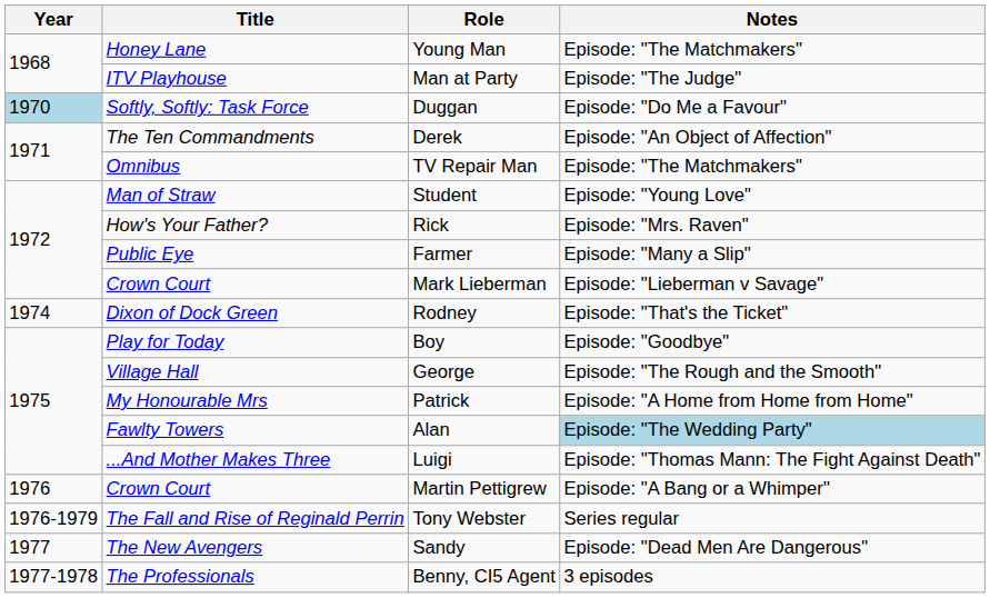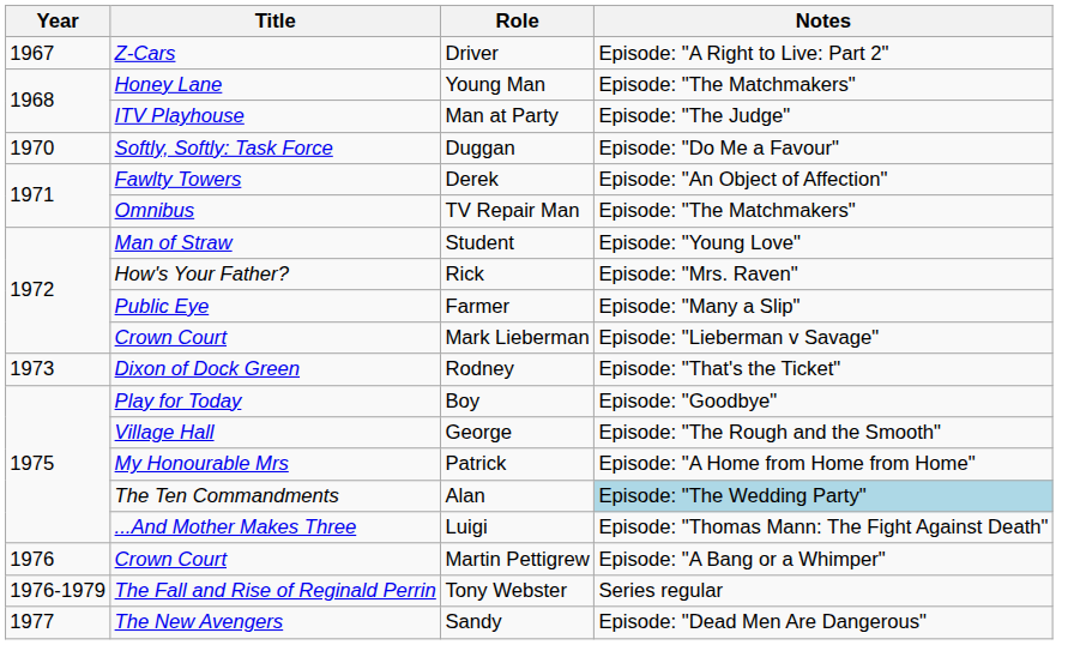+ row: 1967 | Z-Cars | Driver | Episode: "A Right to Live: Part 2"
Duggan | Year: lightblue background -> no background
Derek | Title: The Ten Commandments -> Fawlty Towers
Rodney | Year: 1974 -> 1973
Alan | Title: Fawlty Towers -> The Ten Commandments
- row: 1977-1978 | The Professionals | Benny, CI5 Agent | 3 episodes
